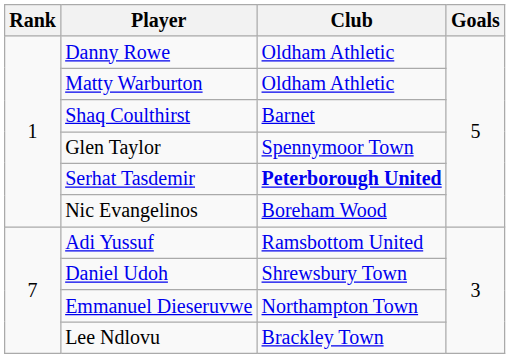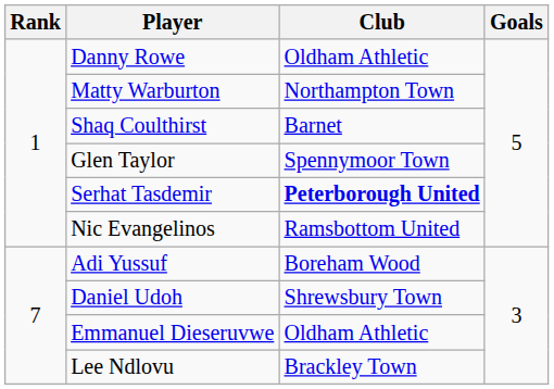Matty Warburton | Club: Oldham Athletic -> Northampton Town
Nic Evangelinos | Club: Boreham Wood -> Ramsbottom United
Adi Yussuf | Club: Ramsbottom United -> Boreham Wood
Emmanuel Dieseruvwe | Club: Northampton Town -> Oldham Athletic
